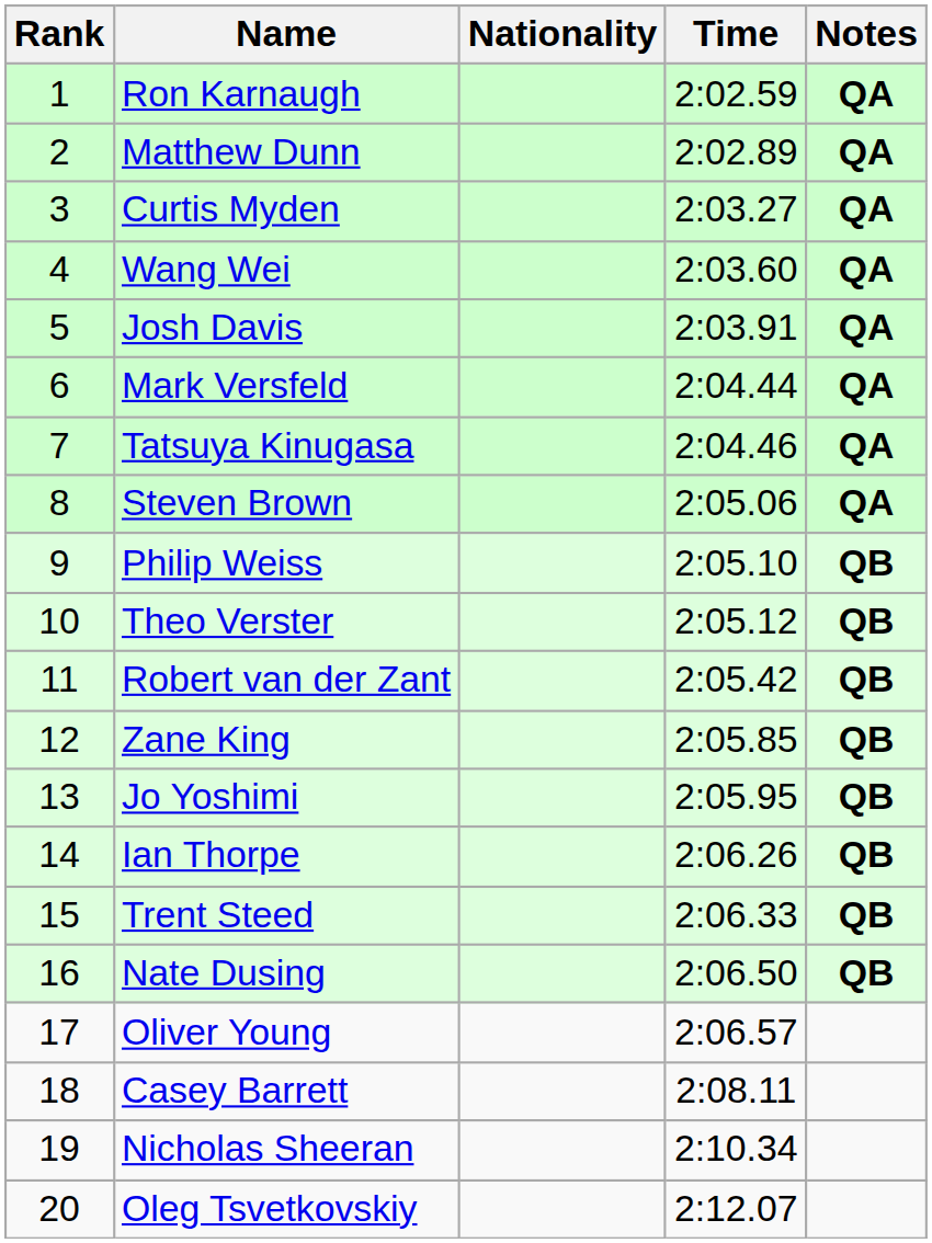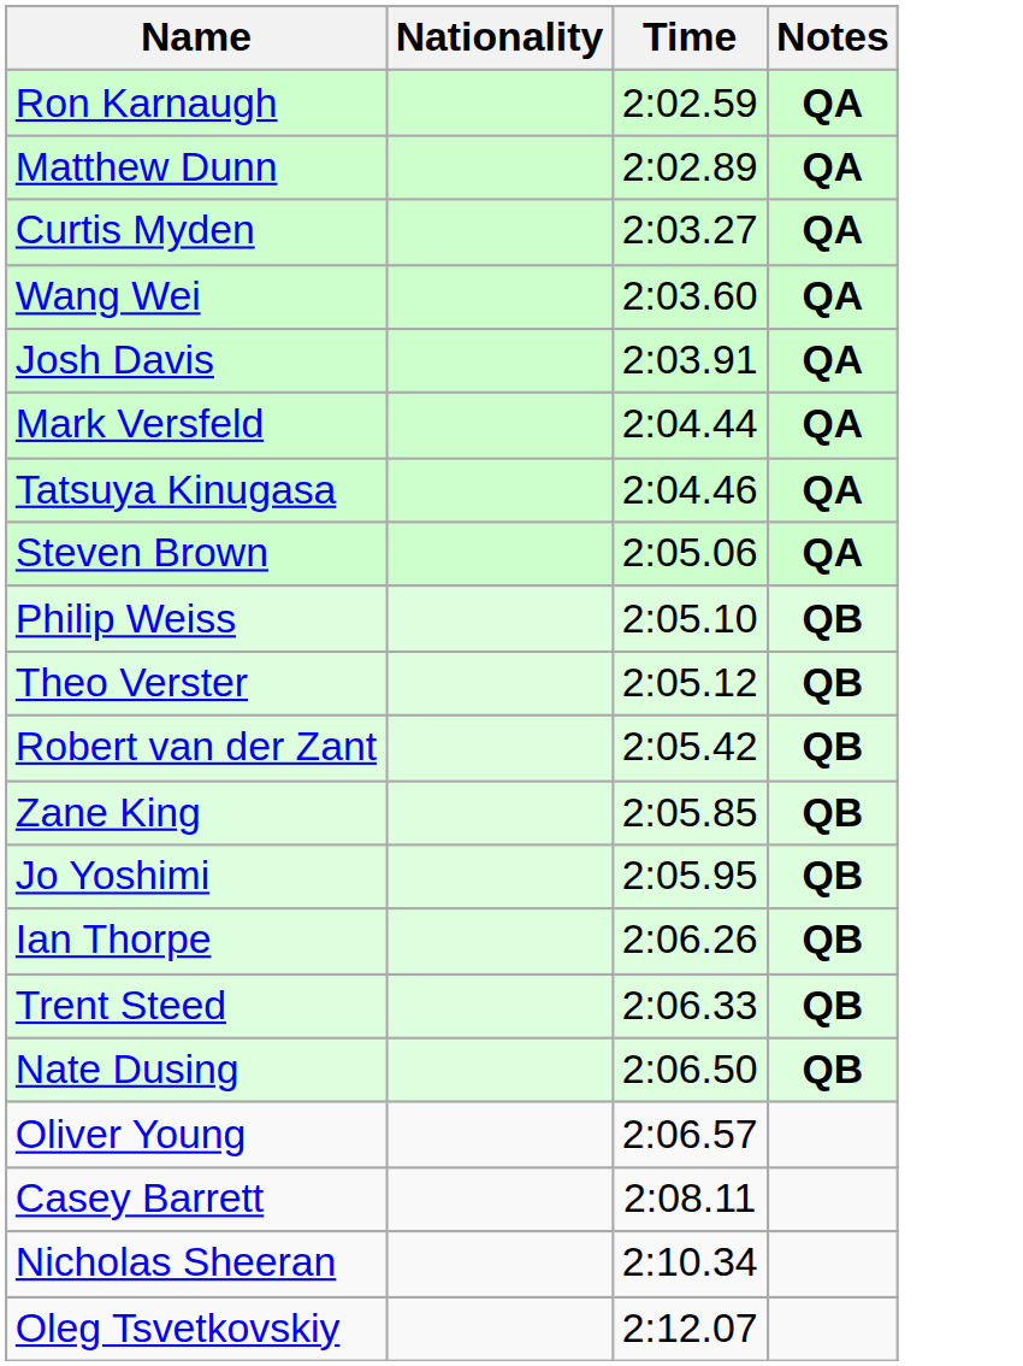- column: Rank | 1 | 2 | 3 | 4 | 5 | 6 | 7 | 8 | 9 | 10 | 11 | 12 | 13 | 14 | 15 | 16 | 17 | 18 | 19 | 20
